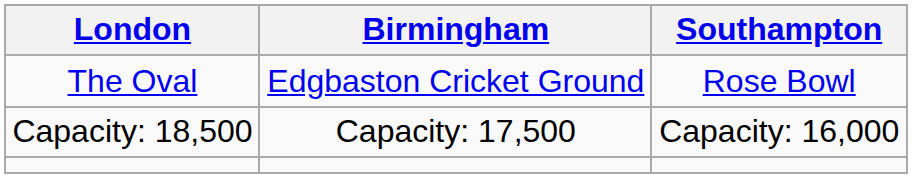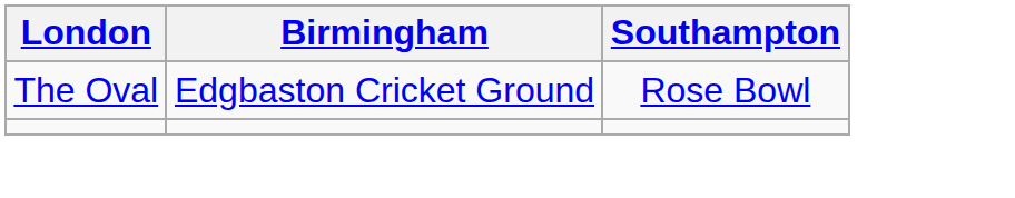- row: Capacity: 18,500 | Capacity: 17,500 | Capacity: 16,000
